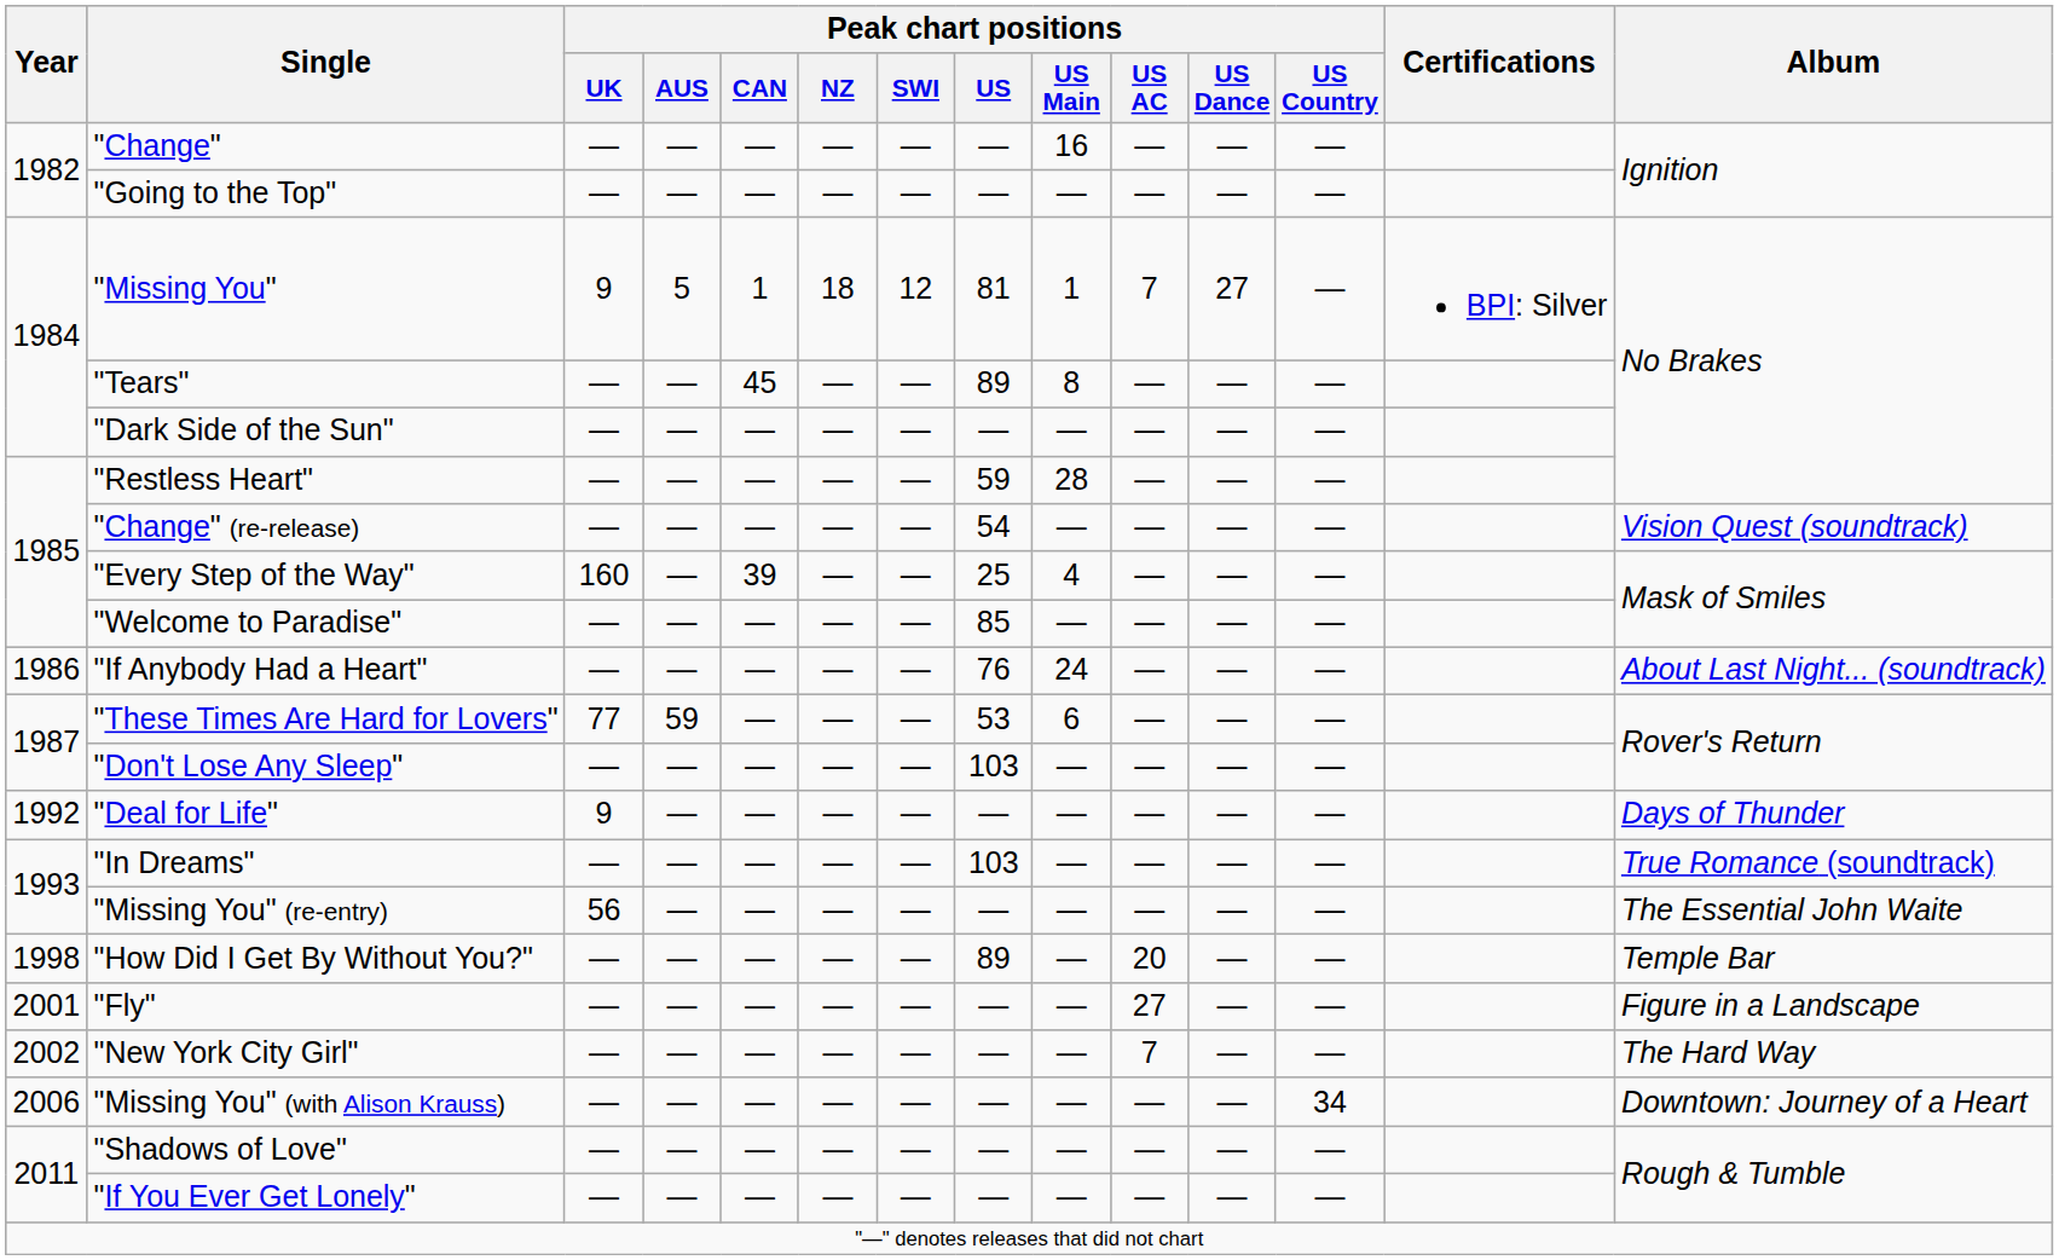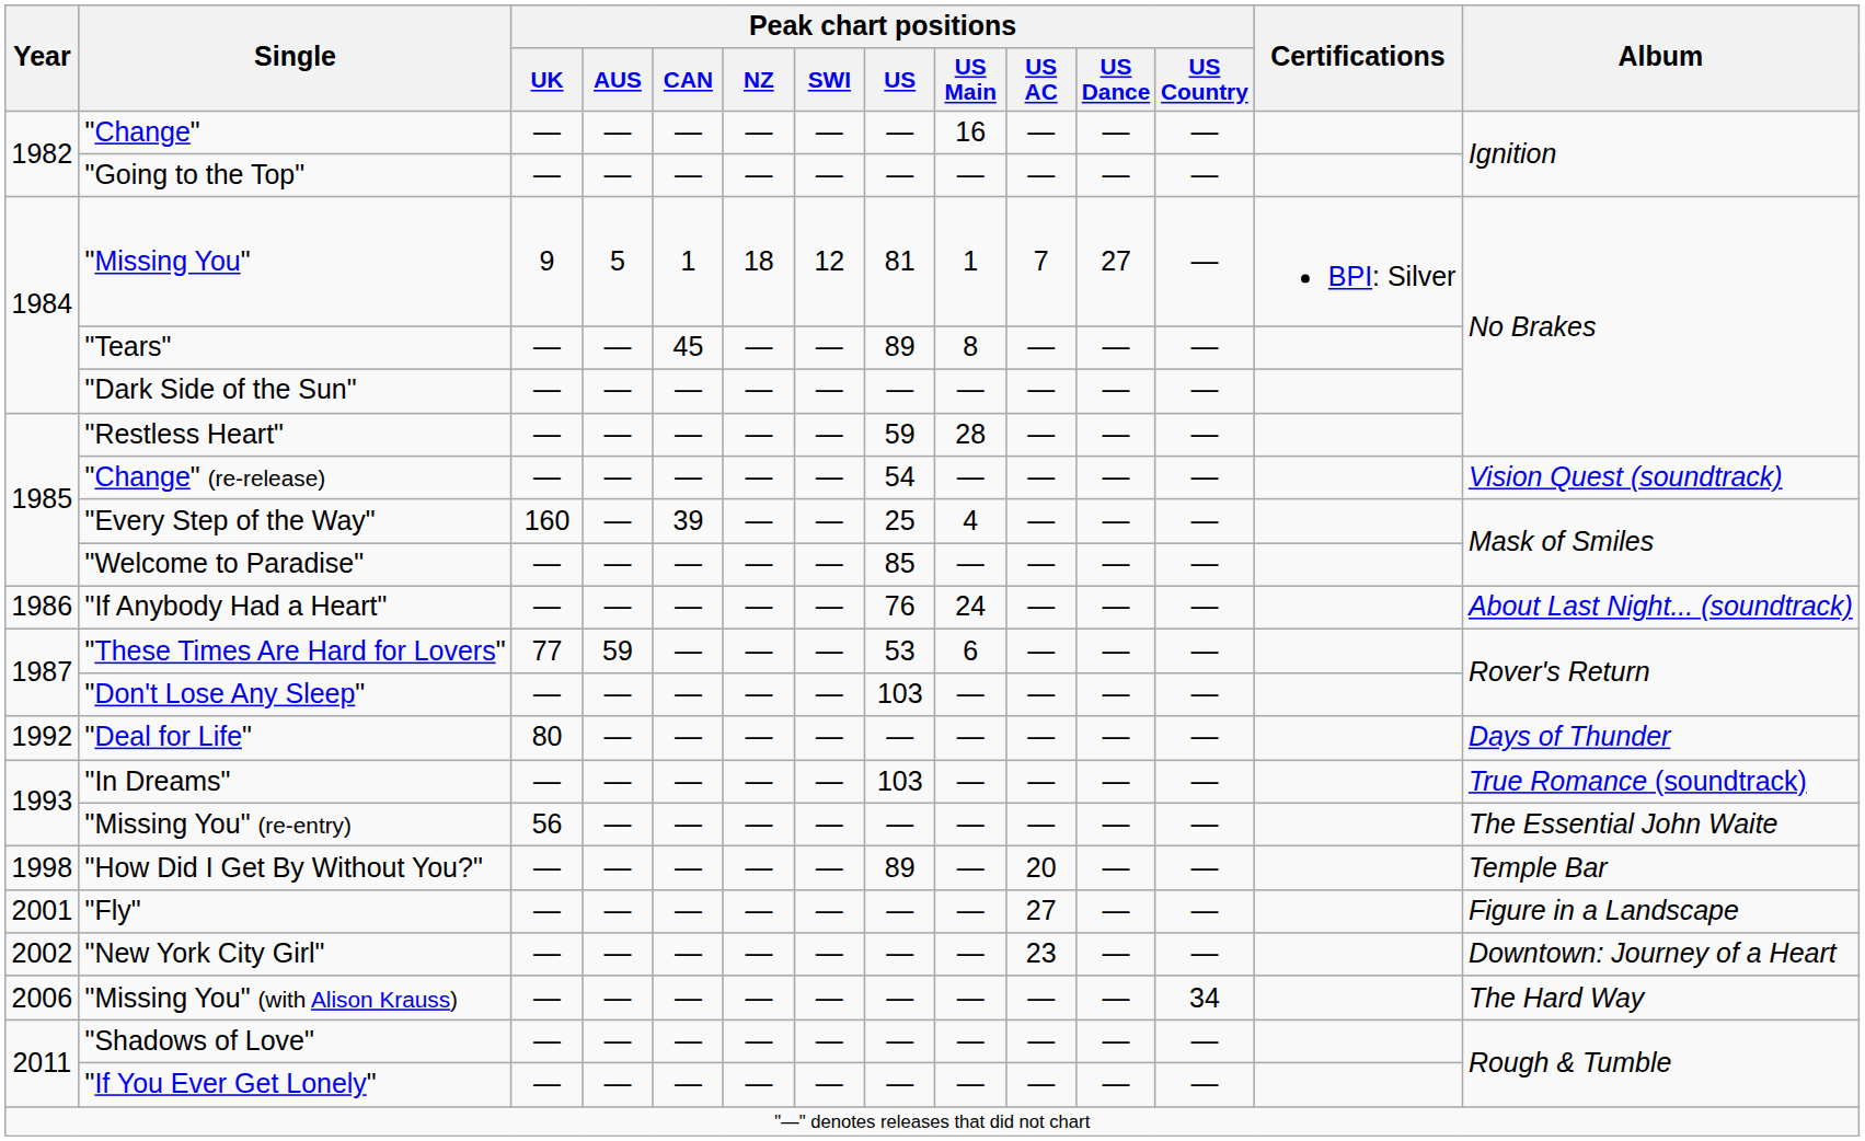"Deal for Life" | Peak chart positions / UK: 9 -> 80
"New York City Girl" | Peak chart positions / US AC: 7 -> 23
"New York City Girl" | Album: The Hard Way -> Downtown: Journey of a Heart
"Missing You" (with Alison Krauss) | Album: Downtown: Journey of a Heart -> The Hard Way
